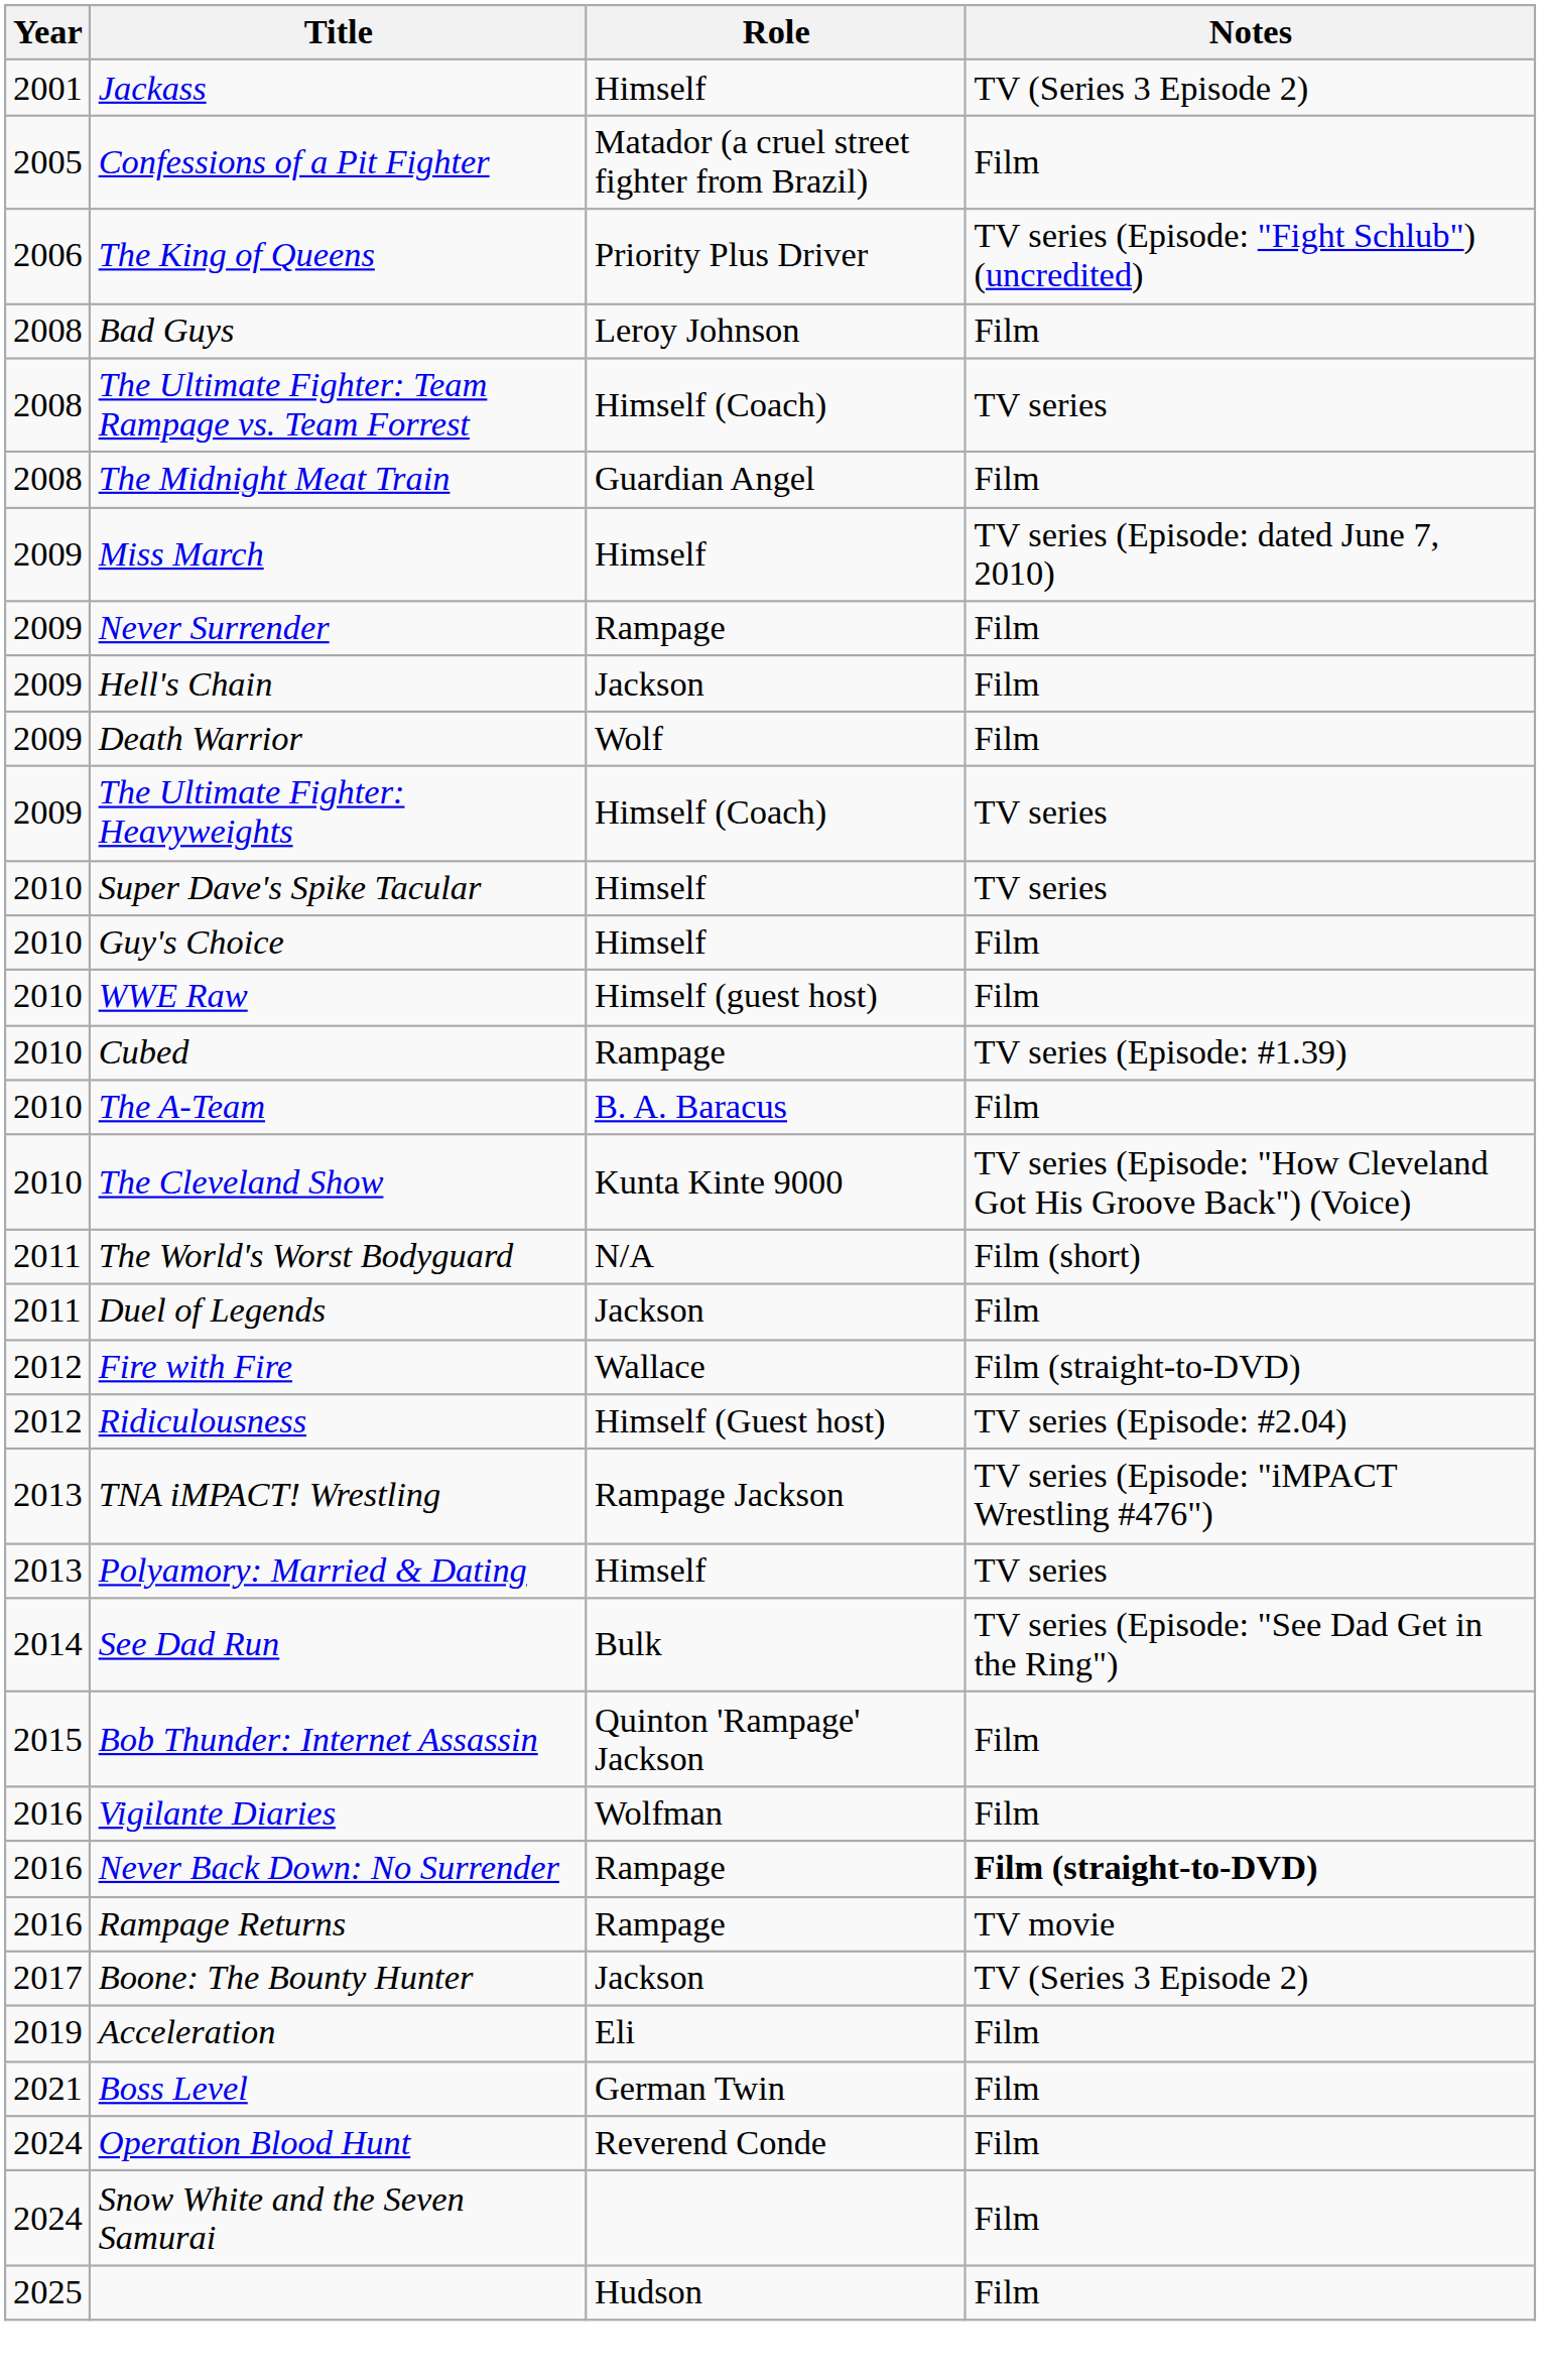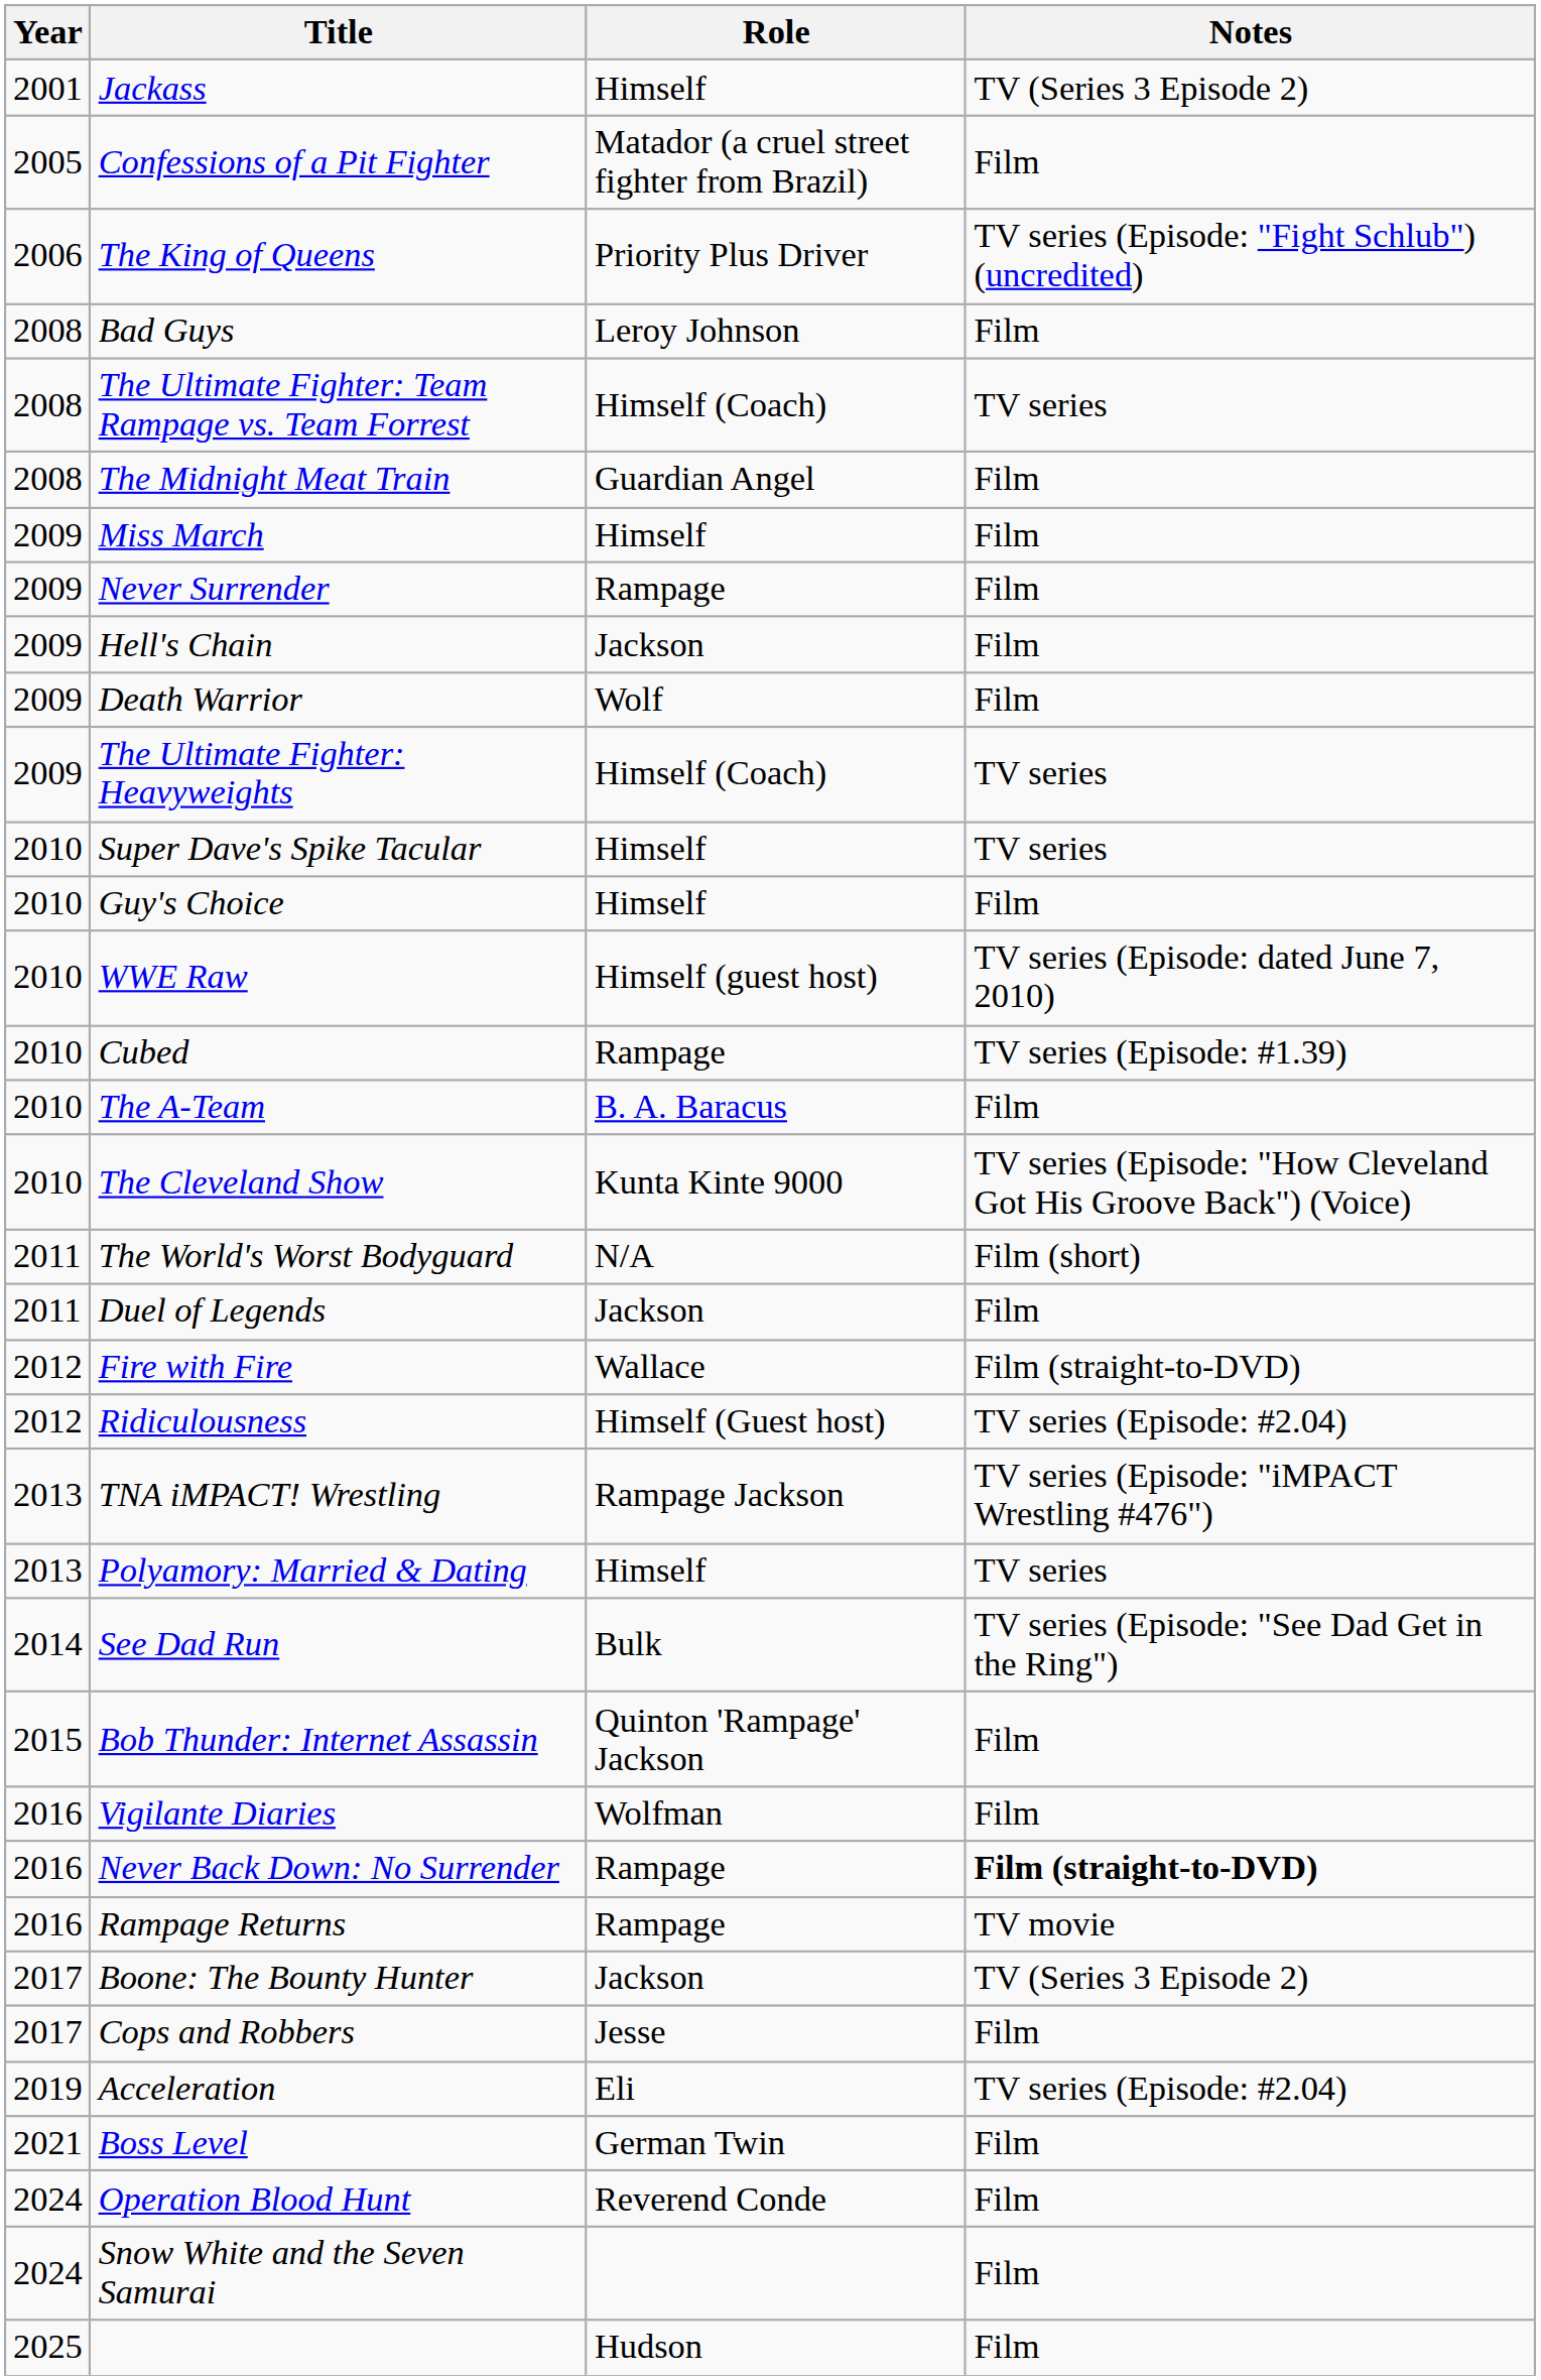Miss March | Notes: TV series (Episode: dated June 7, 2010) -> Film
WWE Raw | Notes: Film -> TV series (Episode: dated June 7, 2010)
+ row: 2017 | Cops and Robbers | Jesse | Film
Acceleration | Notes: Film -> TV series (Episode: #2.04)
